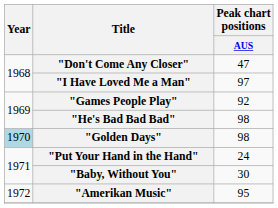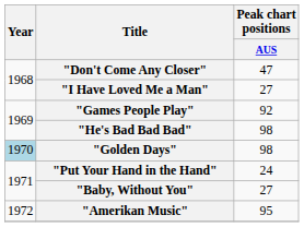"I Have Loved Me a Man" | Peak chart positions / AUS: 97 -> 27
"Baby, Without You" | Peak chart positions / AUS: 30 -> 27
